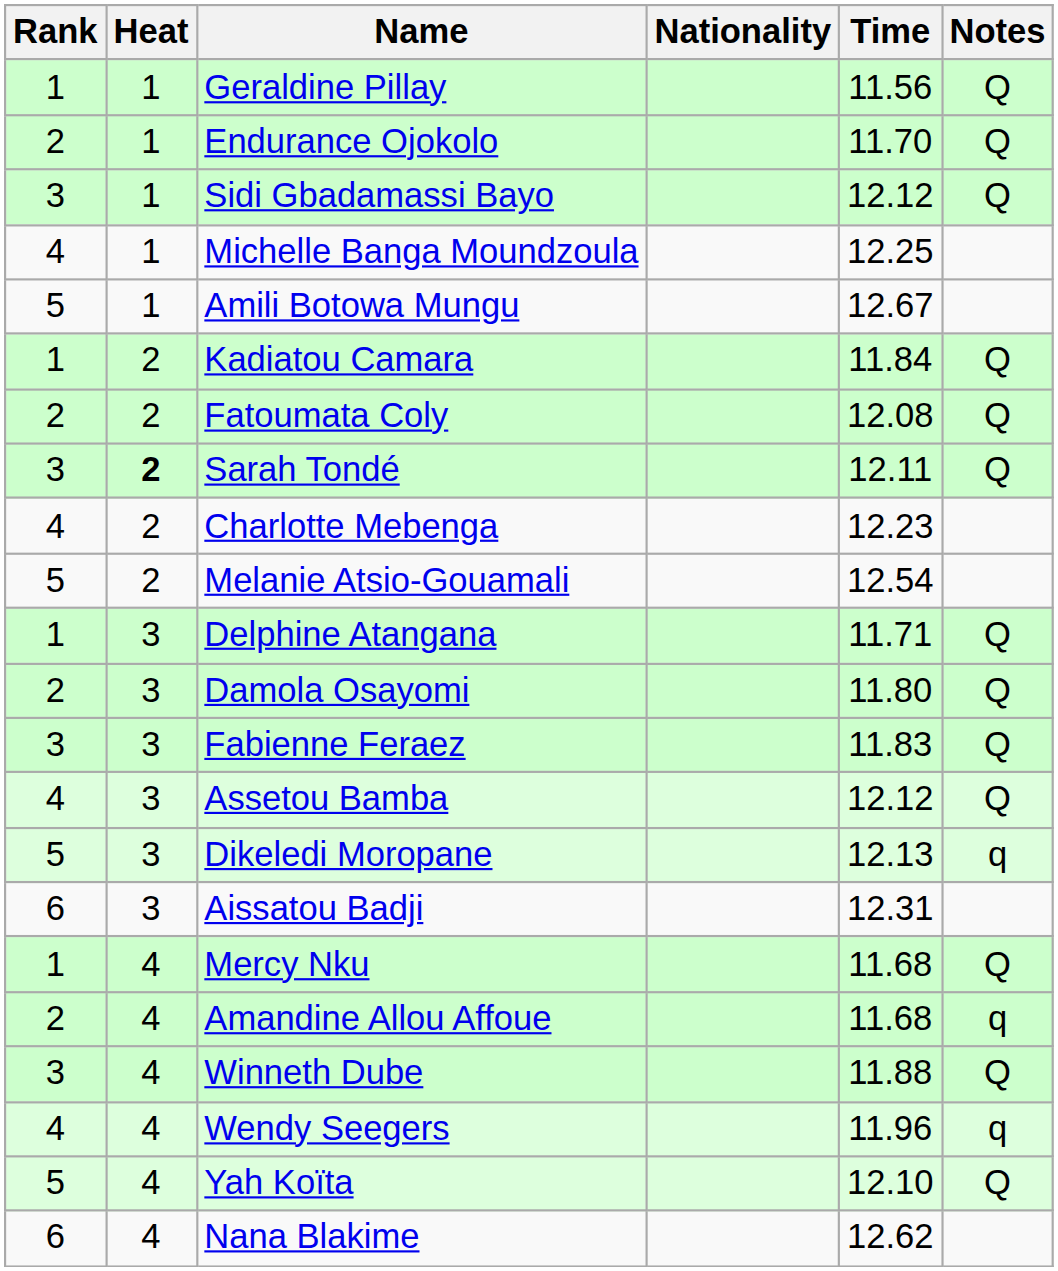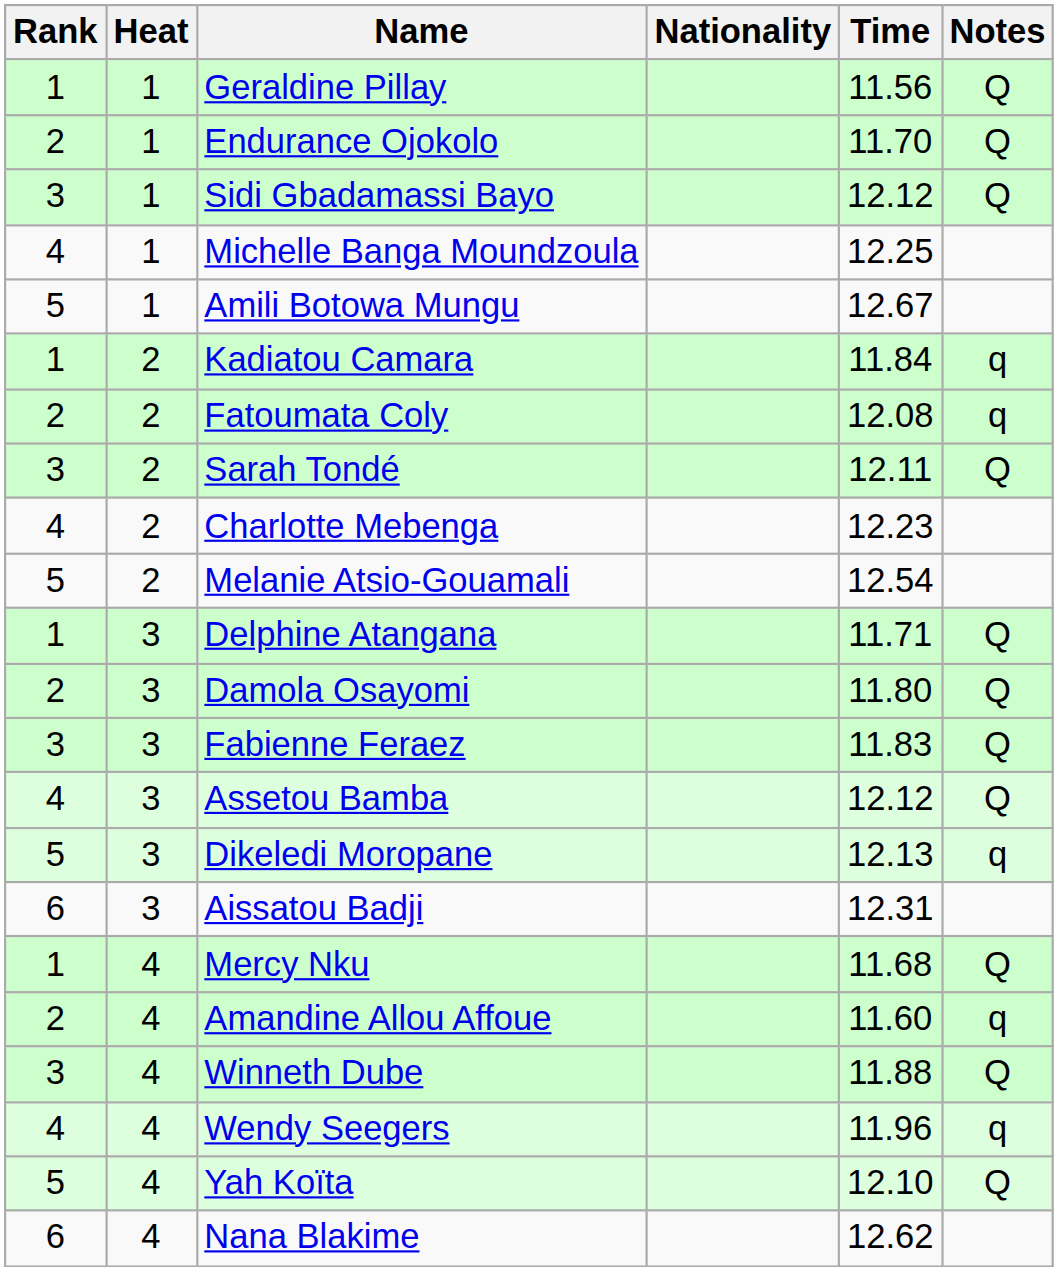Kadiatou Camara | Notes: Q -> q
Fatoumata Coly | Notes: Q -> q
Sarah Tondé | Heat: bold -> normal
Amandine Allou Affoue | Time: 11.68 -> 11.60
